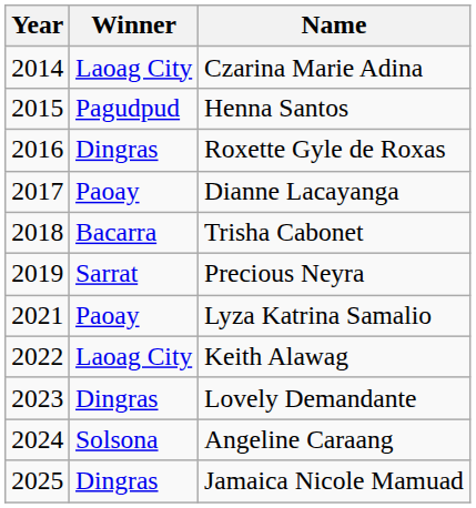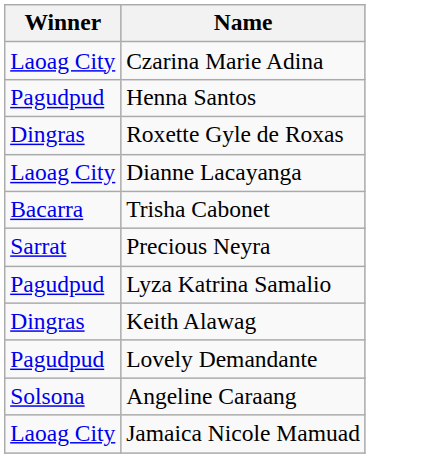- column: Year | 2014 | 2015 | 2016 | 2017 | 2018 | 2019 | 2021 | 2022 | 2023 | 2024 | 2025
Dianne Lacayanga | Winner: Paoay -> Laoag City
Lyza Katrina Samalio | Winner: Paoay -> Pagudpud
Keith Alawag | Winner: Laoag City -> Dingras
Lovely Demandante | Winner: Dingras -> Pagudpud
Jamaica Nicole Mamuad | Winner: Dingras -> Laoag City
